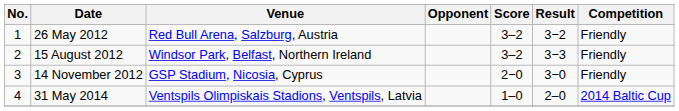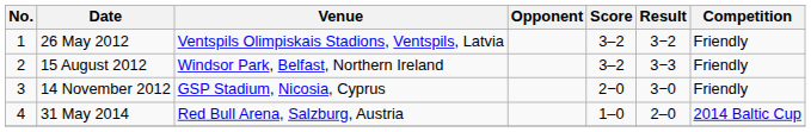26 May 2012 | Venue: Red Bull Arena, Salzburg, Austria -> Ventspils Olimpiskais Stadions, Ventspils, Latvia
31 May 2014 | Venue: Ventspils Olimpiskais Stadions, Ventspils, Latvia -> Red Bull Arena, Salzburg, Austria
